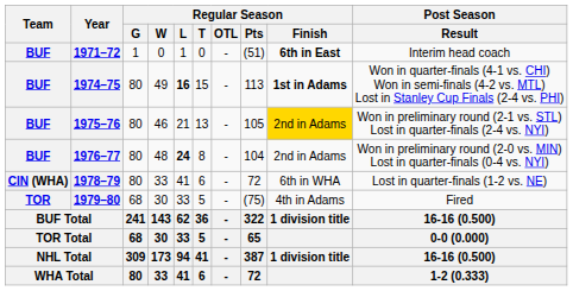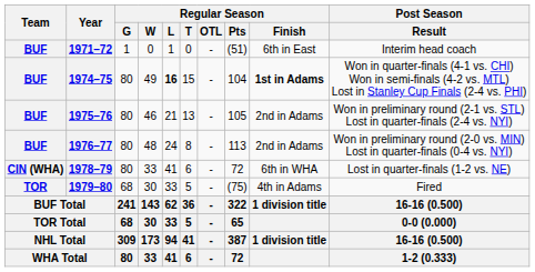1971–72 | Regular Season / Finish: bold -> normal
1974–75 | Regular Season / Pts: 113 -> 104
1975–76 | Regular Season / Finish: gold background -> no background
1976–77 | Regular Season / L: bold -> normal
1976–77 | Regular Season / Pts: 104 -> 113
